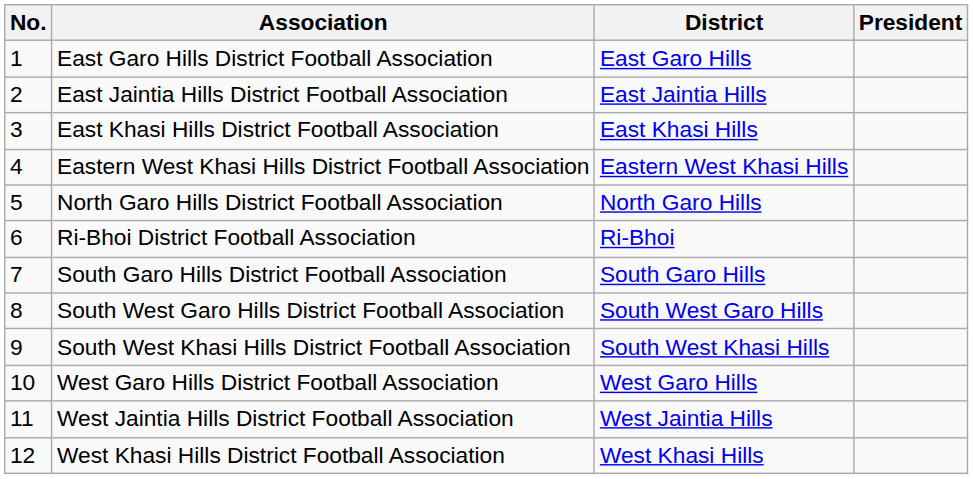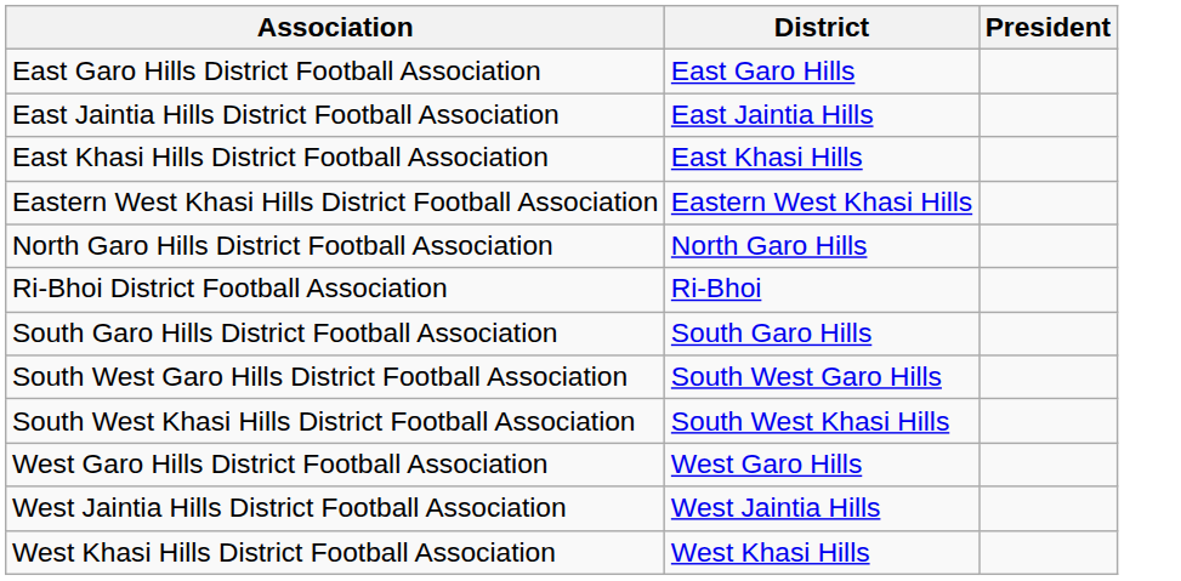- column: No. | 1 | 2 | 3 | 4 | 5 | 6 | 7 | 8 | 9 | 10 | 11 | 12
